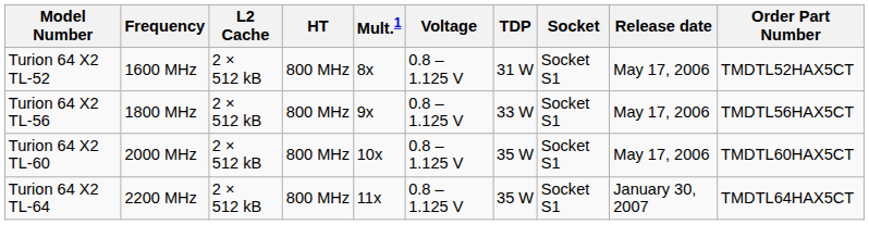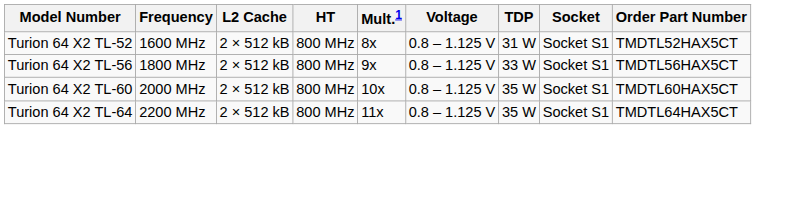- column: Release date | May 17, 2006 | May 17, 2006 | May 17, 2006 | January 30, 2007
